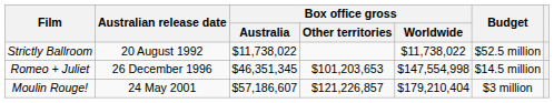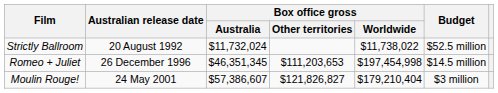Strictly Ballroom | Box office gross / Australia: $11,738,022 -> $11,732,024
Romeo + Juliet | Box office gross / Other territories: $101,203,653 -> $111,203,653
Romeo + Juliet | Box office gross / Worldwide: $147,554,998 -> $197,454,998
Moulin Rouge! | Box office gross / Australia: $57,186,607 -> $57,386,607
Moulin Rouge! | Box office gross / Other territories: $121,226,857 -> $121,826,827
